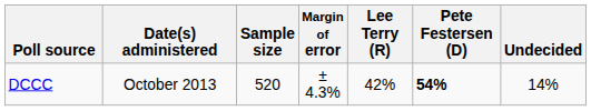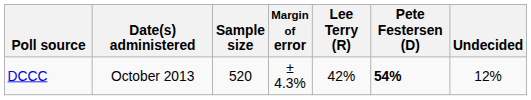DCCC | Undecided: 14% -> 12%
